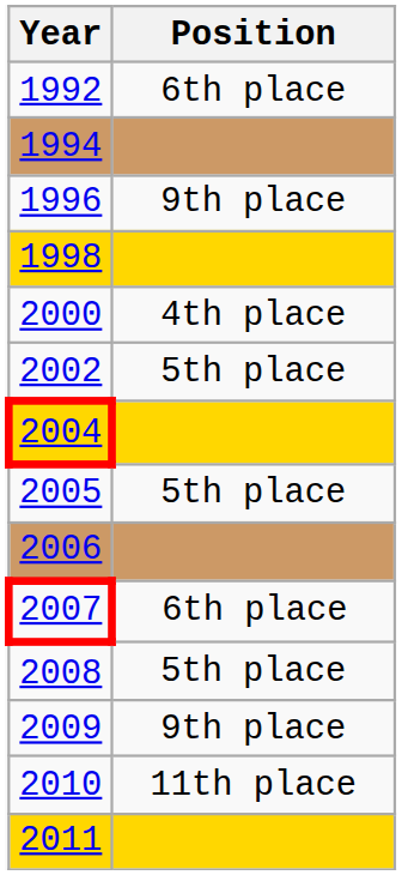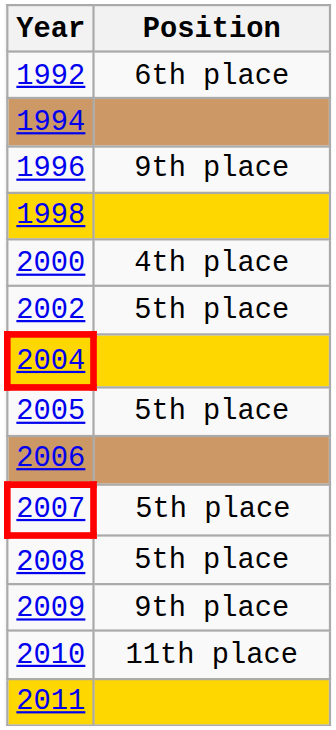2007 | Position: 6th place -> 5th place
